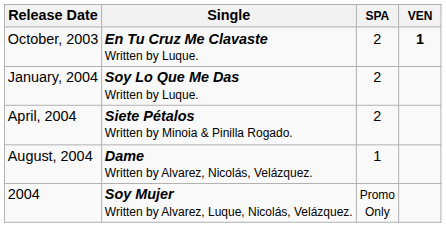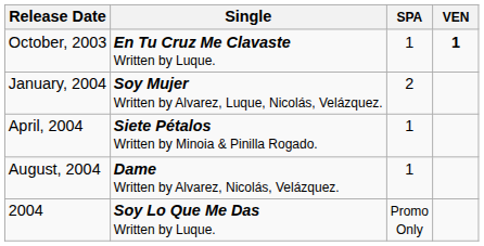October, 2003 | SPA: 2 -> 1
January, 2004 | Single: Soy Lo Que Me Das Written by Luque. -> Soy Mujer Written by Alvarez, Luque, Nicolás, Velázquez.
April, 2004 | SPA: 2 -> 1
2004 | Single: Soy Mujer Written by Alvarez, Luque, Nicolás, Velázquez. -> Soy Lo Que Me Das Written by Luque.
